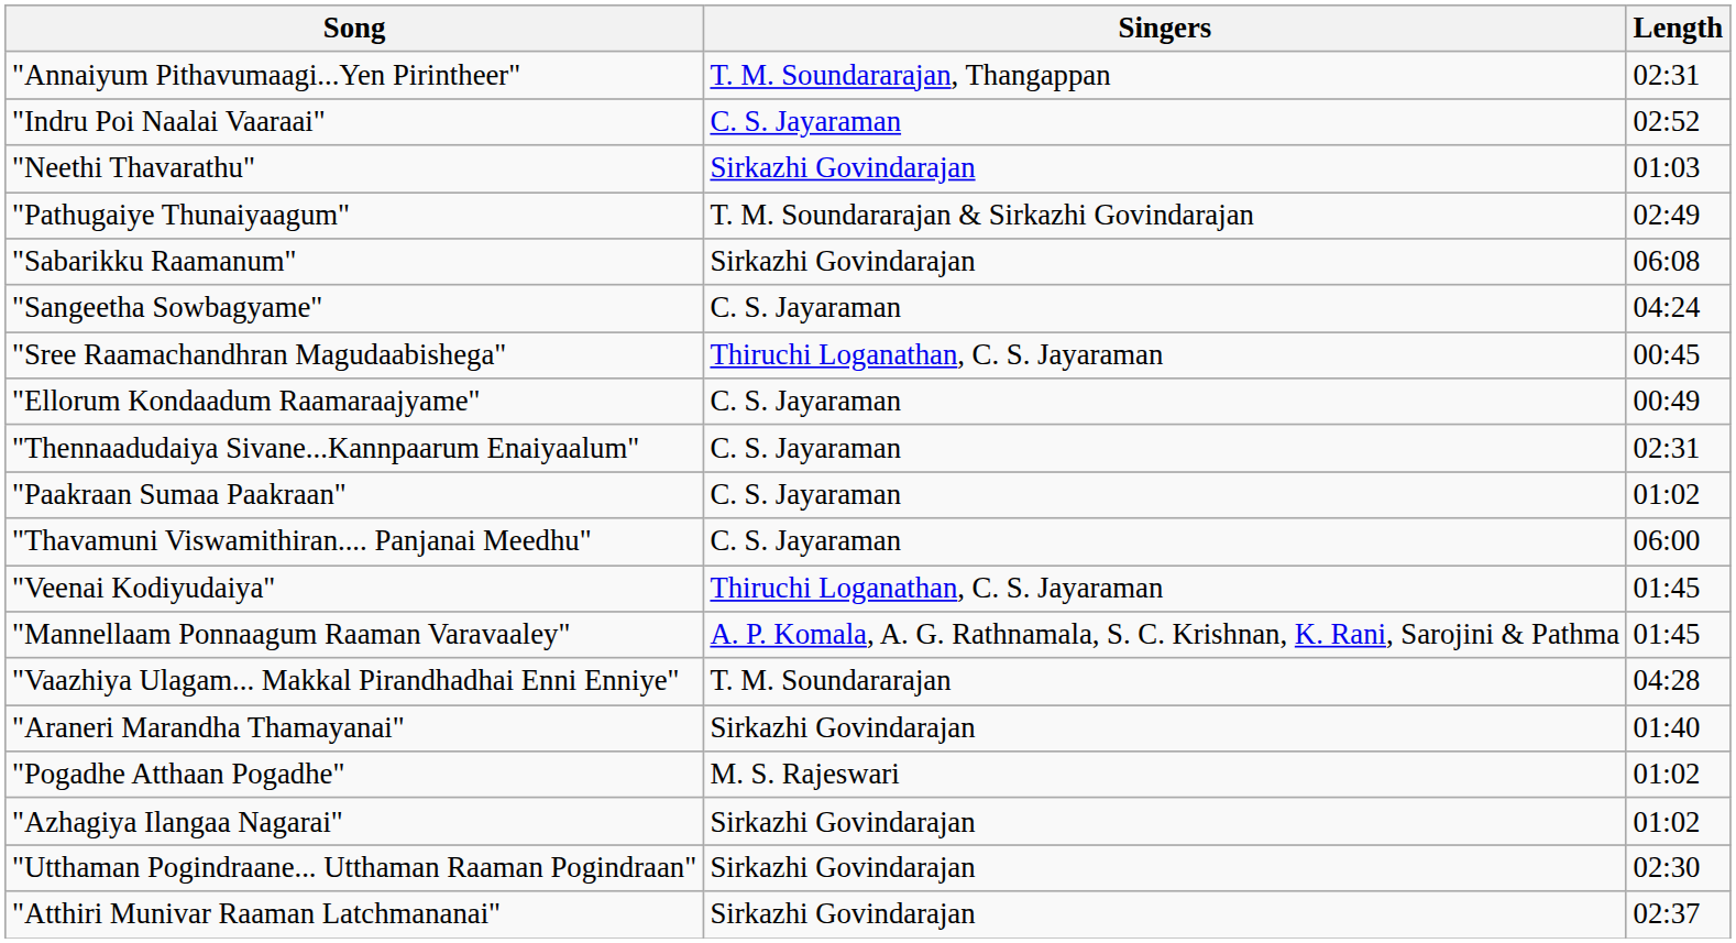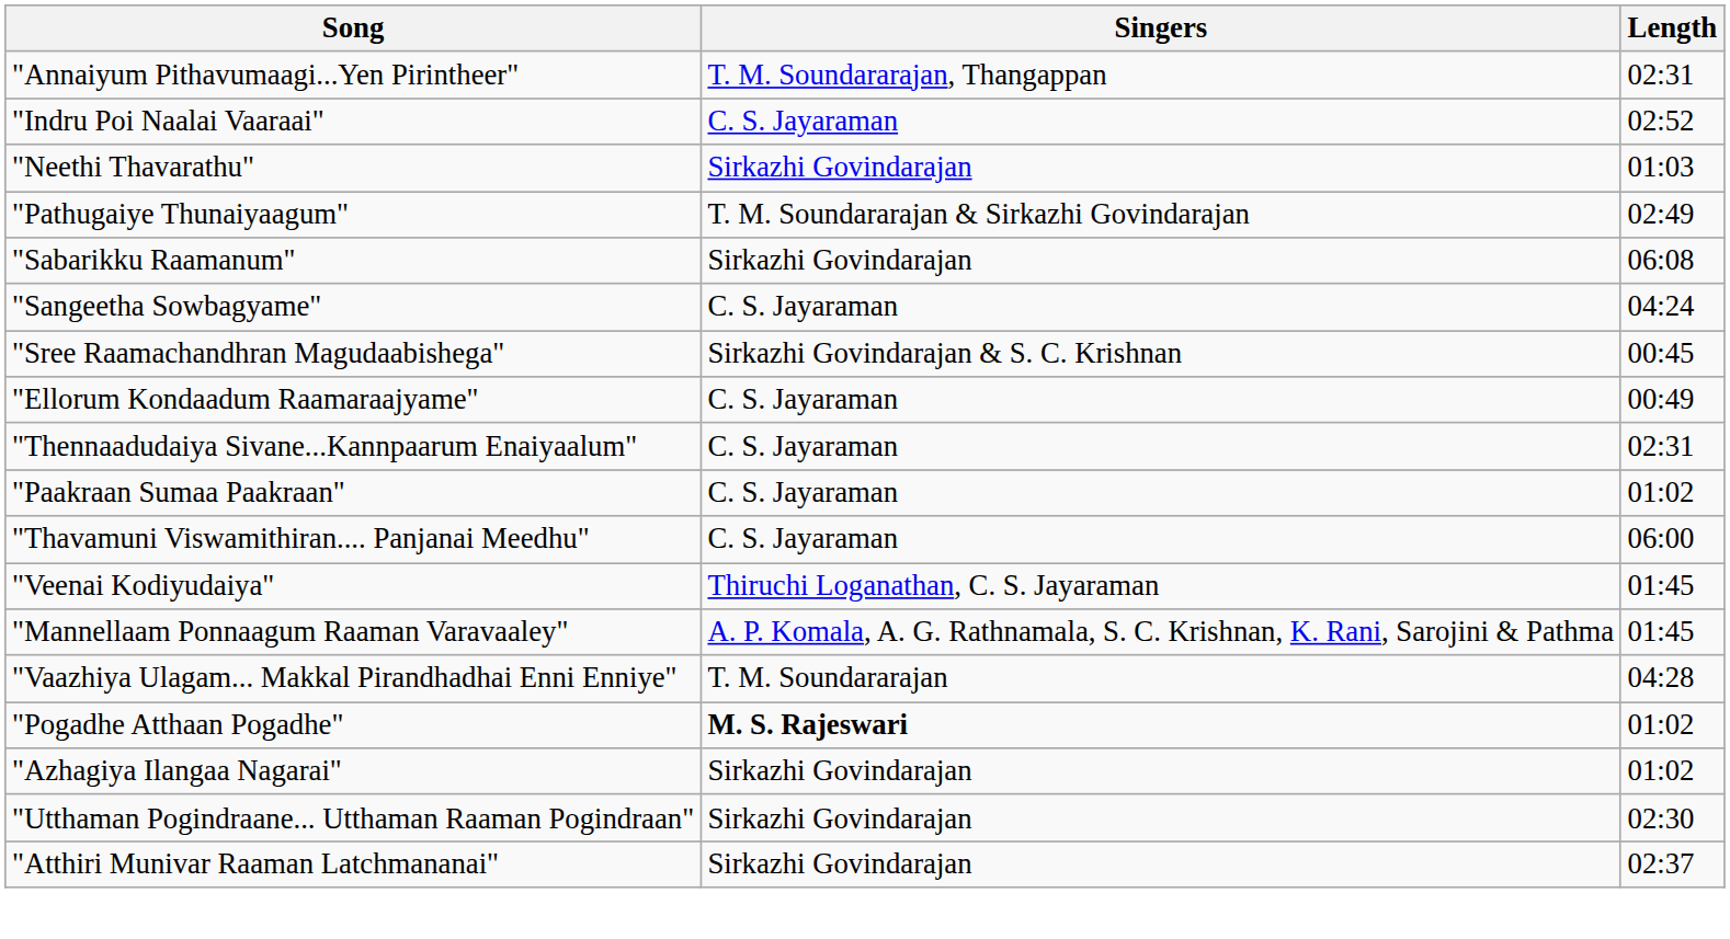"Sree Raamachandhran Magudaabishega" | Singers: Thiruchi Loganathan, C. S. Jayaraman -> Sirkazhi Govindarajan & S. C. Krishnan
- row: "Araneri Marandha Thamayanai" | Sirkazhi Govindarajan | 01:40
"Pogadhe Atthaan Pogadhe" | Singers: normal -> bold
